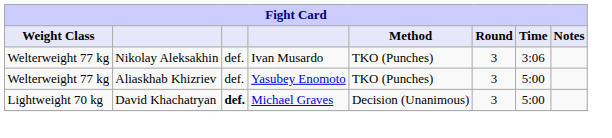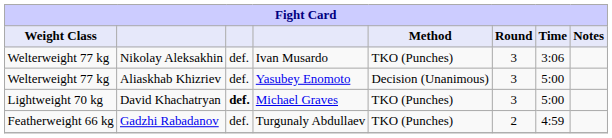Aliaskhab Khizriev | Method: TKO (Punches) -> Decision (Unanimous)
David Khachatryan | Method: Decision (Unanimous) -> TKO (Punches)
+ row: Featherweight 66 kg | Gadzhi Rabadanov | def. | Turgunaly Abdullaev | TKO (Punches) | 2 | 4:59
